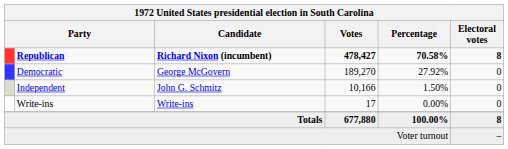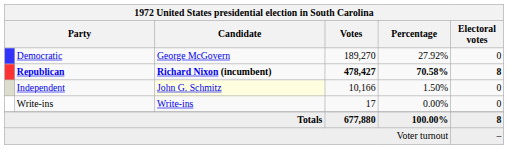rows swapped: Republican <-> Democratic
Independent | Candidate: no background -> lightyellow background
